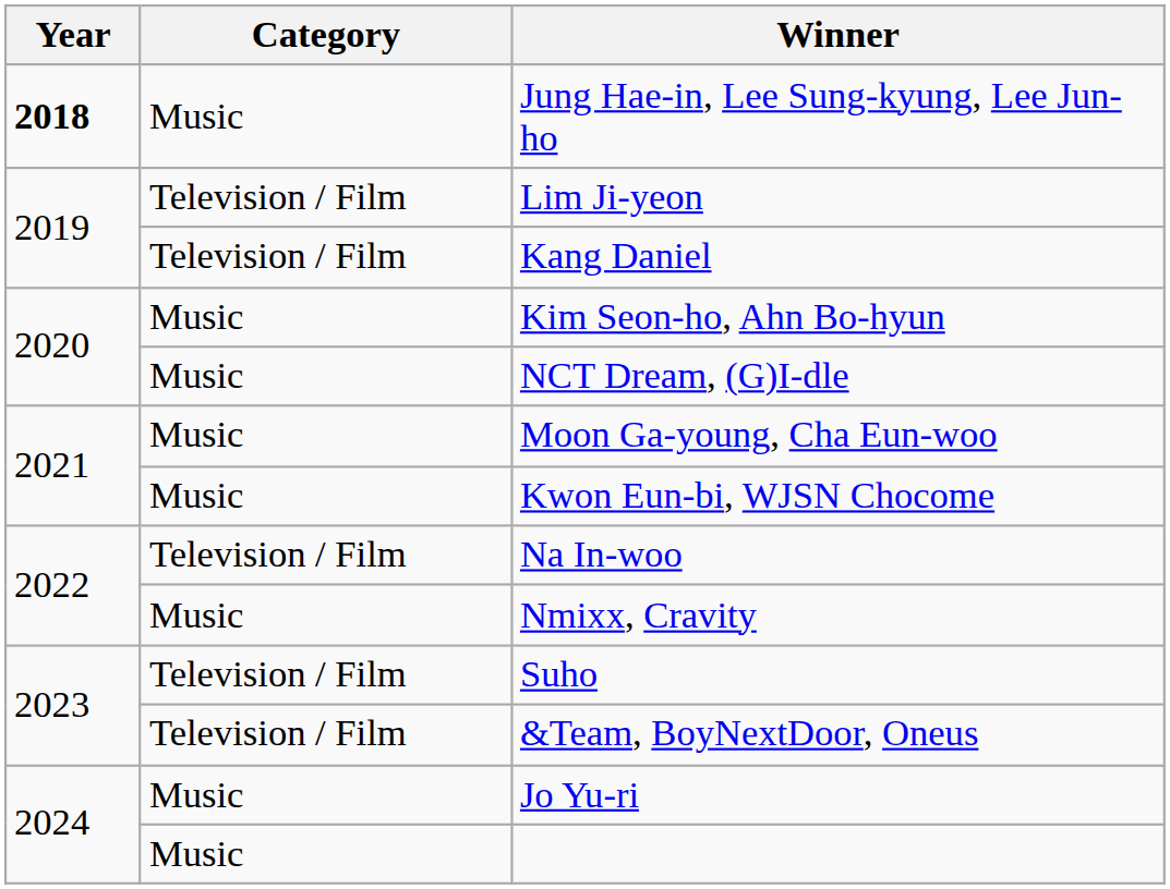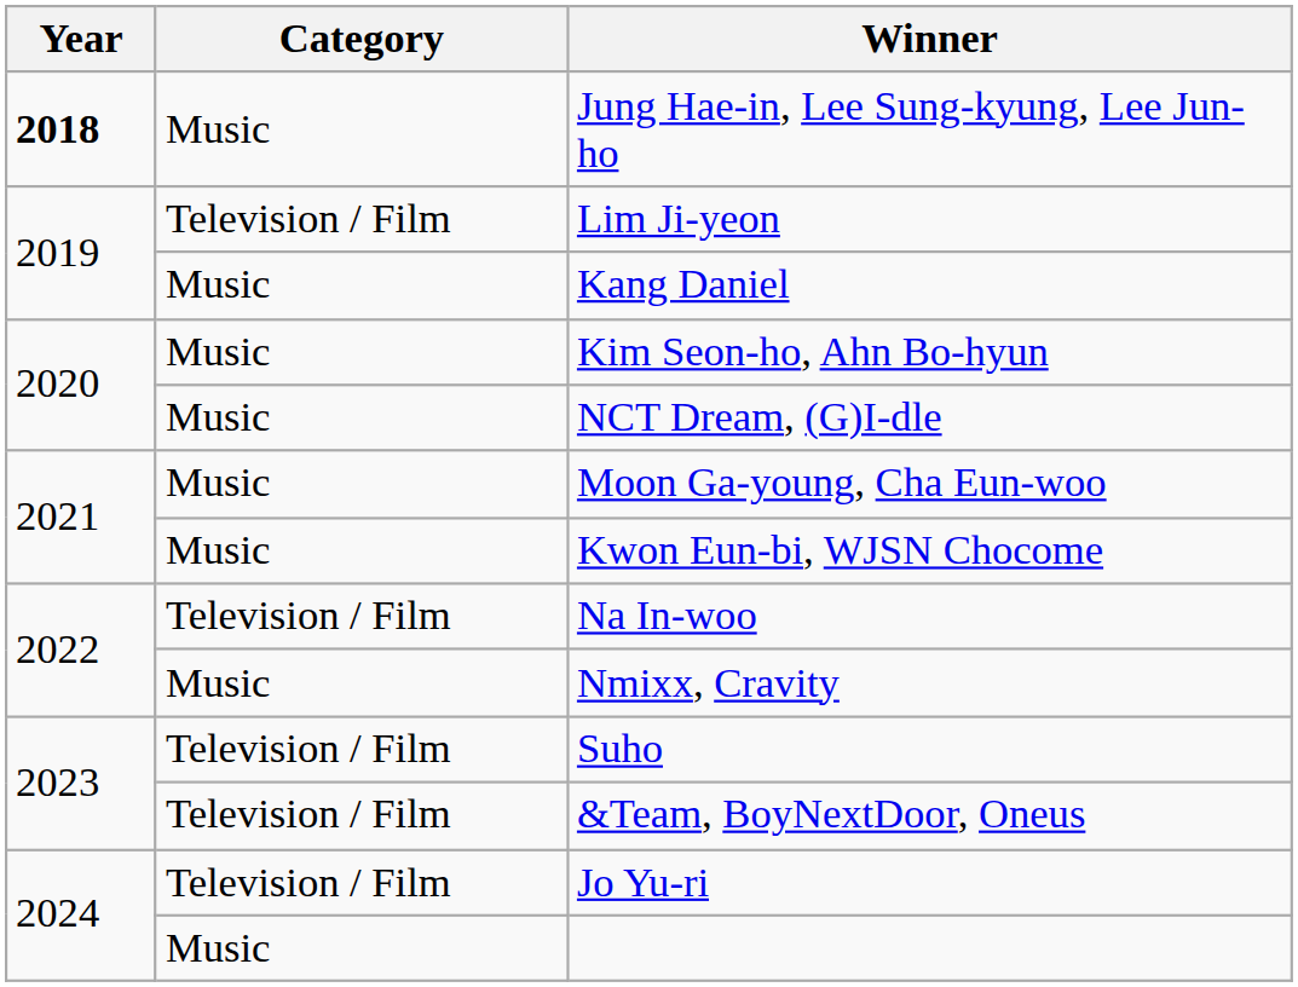Kang Daniel | Category: Television / Film -> Music
Jo Yu-ri | Category: Music -> Television / Film
